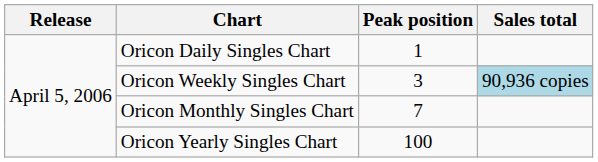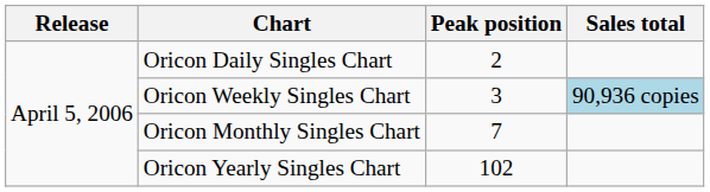Oricon Daily Singles Chart | Peak position: 1 -> 2
Oricon Yearly Singles Chart | Peak position: 100 -> 102
